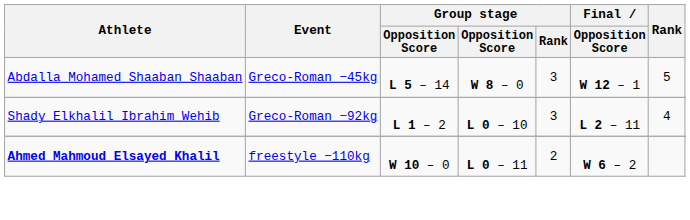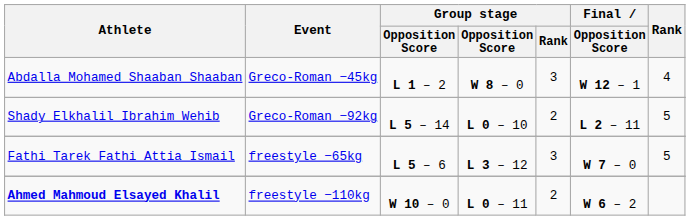Abdalla Mohamed Shaaban Shaaban | column 3: L 5 – 14 -> L 1 – 2
Abdalla Mohamed Shaaban Shaaban | Rank: 5 -> 4
Shady Elkhalil Ibrahim Wehib | column 3: L 1 – 2 -> L 5 – 14
Shady Elkhalil Ibrahim Wehib | Group stage / Rank: 3 -> 2
Shady Elkhalil Ibrahim Wehib | Rank: 4 -> 5
+ row: Fathi Tarek Fathi Attia Ismail | freestyle −65kg | L 5 – 6 | L 3 – 12 | 3 | W 7 – 0 | 5
